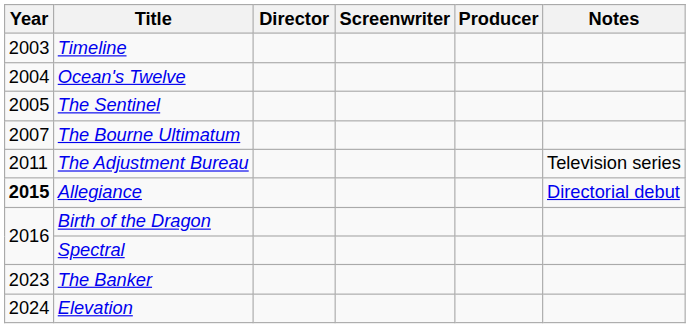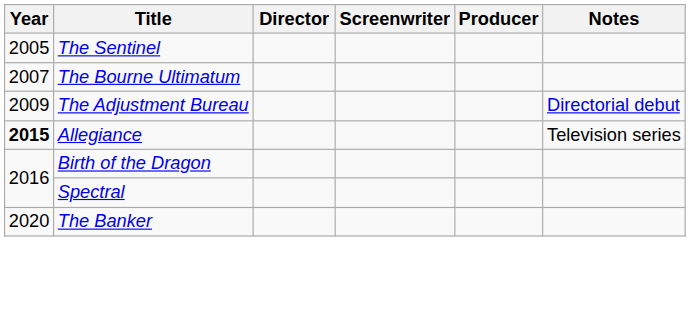- row: 2003 | Timeline
- row: 2004 | Ocean's Twelve
The Adjustment Bureau | Year: 2011 -> 2009
The Adjustment Bureau | Notes: Television series -> Directorial debut
Allegiance | Notes: Directorial debut -> Television series
The Banker | Year: 2023 -> 2020
- row: 2024 | Elevation
